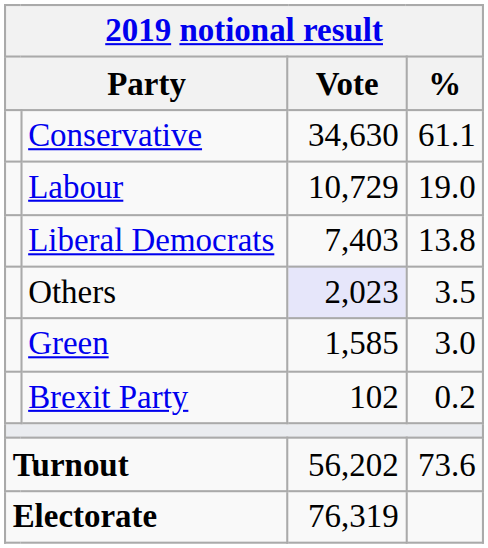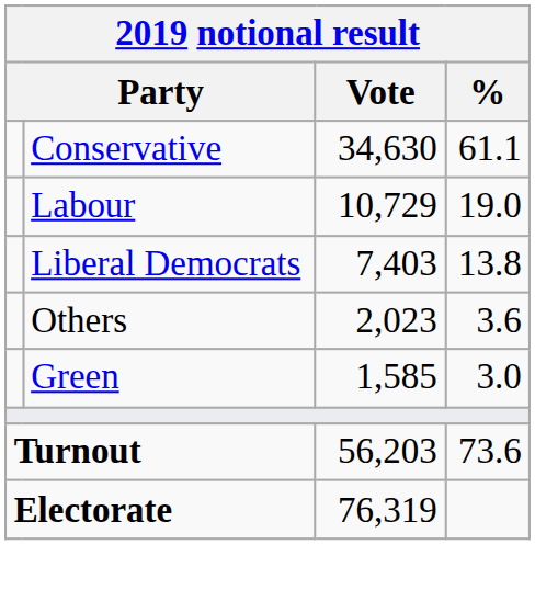Others | Vote: lavender background -> no background
Others | %: 3.5 -> 3.6
- row: Brexit Party | 102 | 0.2
Turnout | Vote: 56,202 -> 56,203
